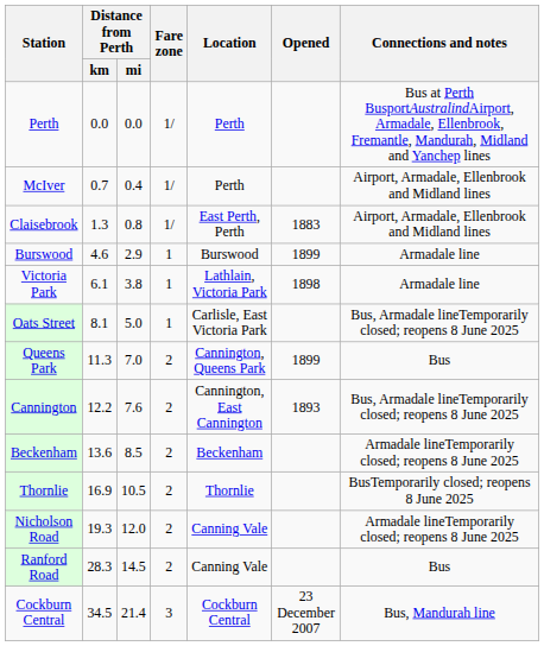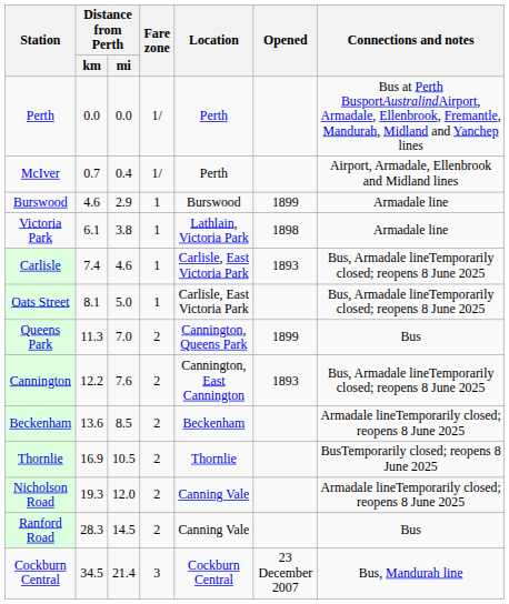- row: Claisebrook | 1.3 | 0.8 | 1/ | East Perth, Perth | 1883 | Airport, Armadale, Ellenbrook and Midland lines
+ row: Carlisle | 7.4 | 4.6 | 1 | Carlisle, East Victoria Park | 1893 | Bus, Armadale lineTemporarily closed; reopens 8 June 2025
